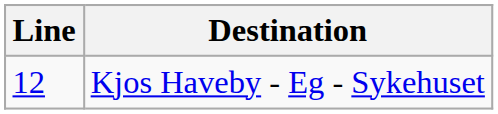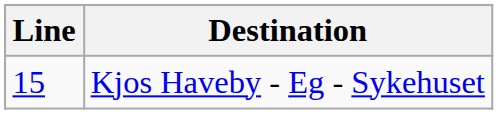Kjos Haveby - Eg - Sykehuset | Line: 12 -> 15
